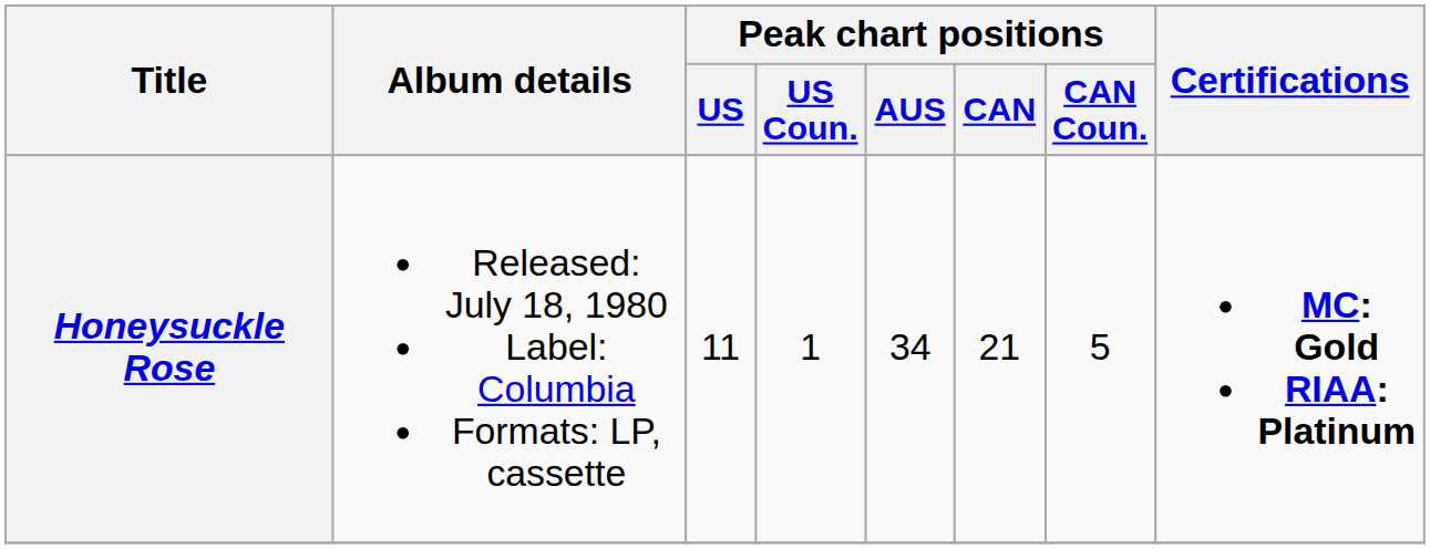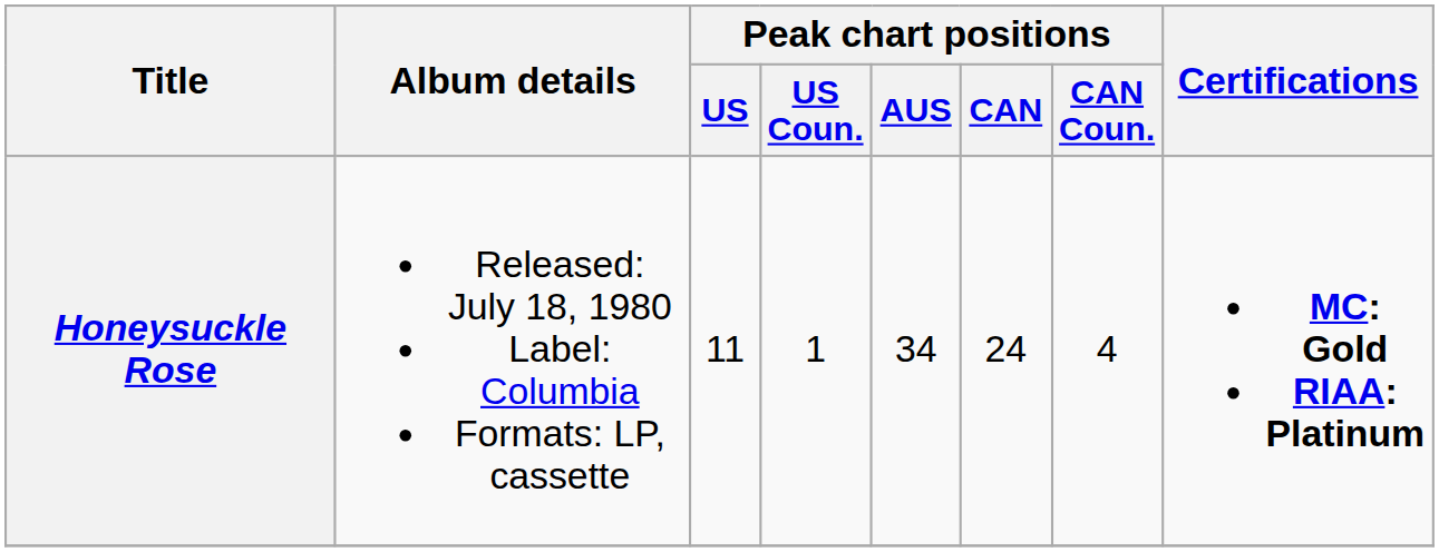Honeysuckle Rose | Peak chart positions / CAN: 21 -> 24
Honeysuckle Rose | Peak chart positions / CAN Coun.: 5 -> 4
